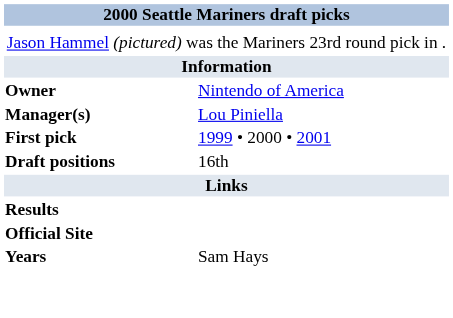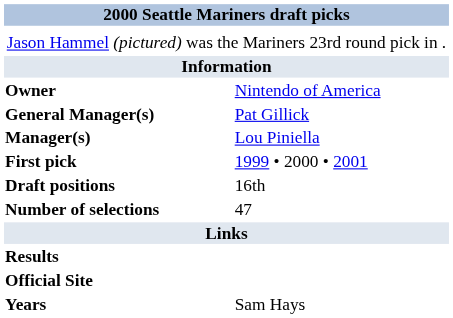+ row: General Manager(s) | Pat Gillick
+ row: Number of selections | 47
